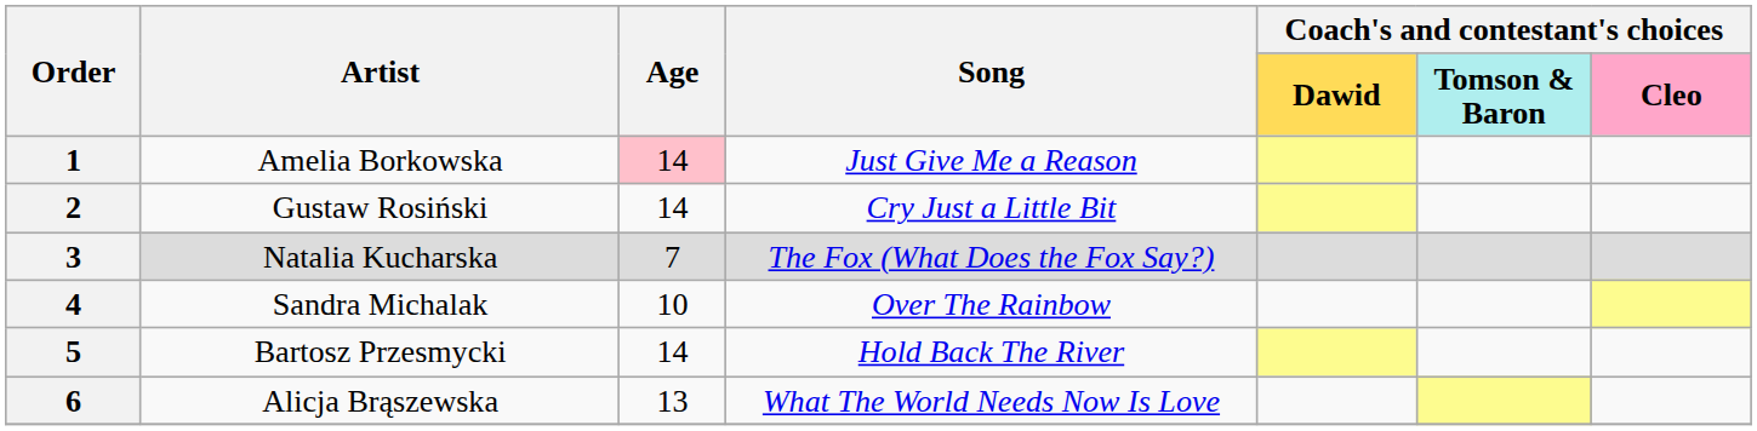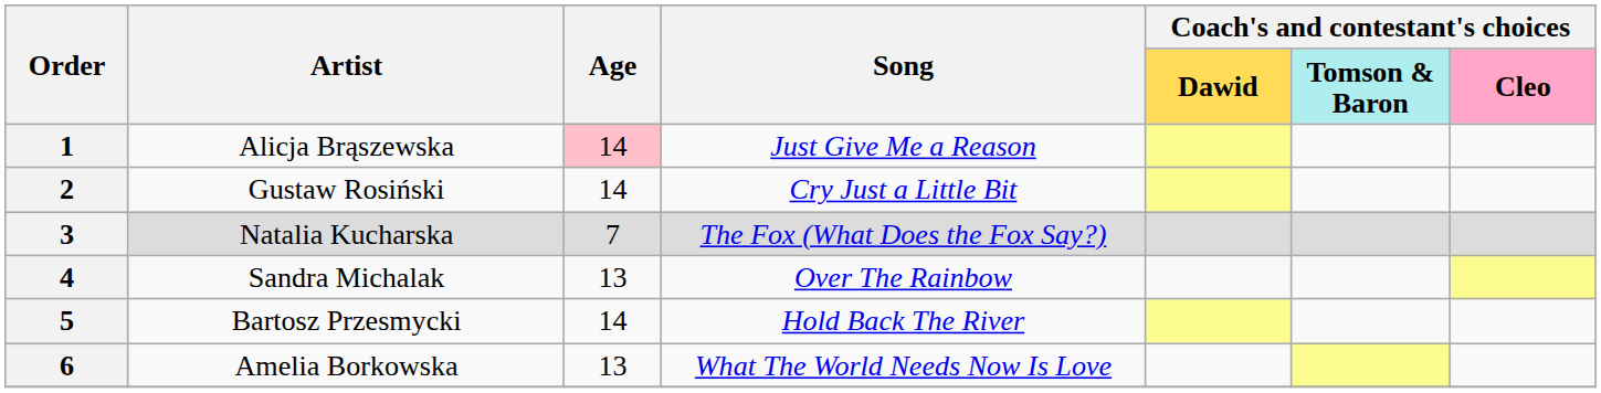1 | Artist: Amelia Borkowska -> Alicja Brąszewska
4 | Age: 10 -> 13
6 | Artist: Alicja Brąszewska -> Amelia Borkowska
